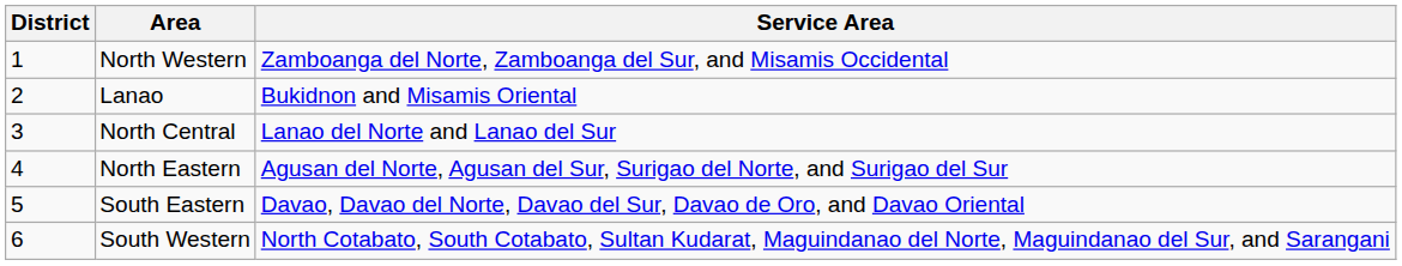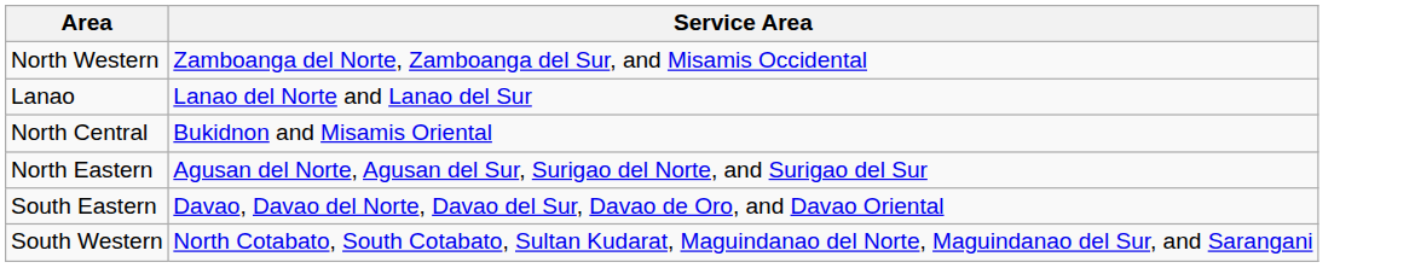- column: District | 1 | 2 | 3 | 4 | 5 | 6
Lanao | Service Area: Bukidnon and Misamis Oriental -> Lanao del Norte and Lanao del Sur
North Central | Service Area: Lanao del Norte and Lanao del Sur -> Bukidnon and Misamis Oriental
